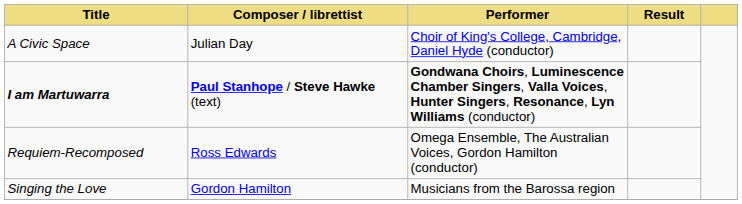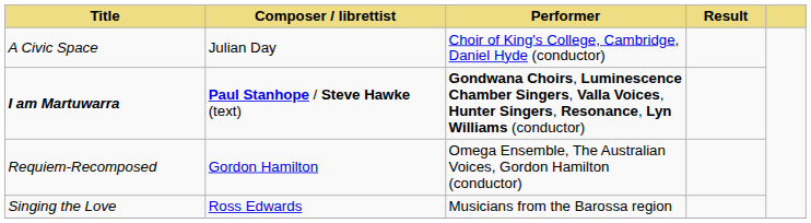Requiem-Recomposed | Composer / librettist: Ross Edwards -> Gordon Hamilton
Singing the Love | Composer / librettist: Gordon Hamilton -> Ross Edwards
